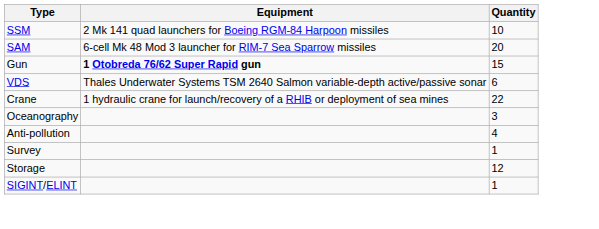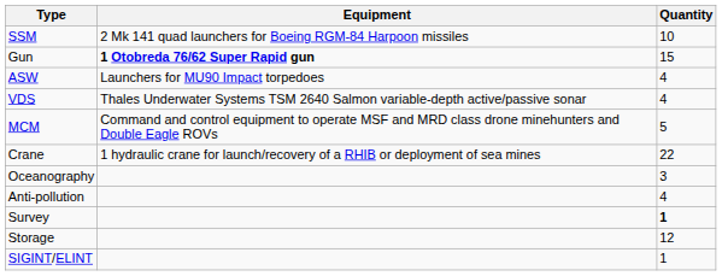- row: SAM | 6-cell Mk 48 Mod 3 launcher for RIM-7 Sea Sparrow missiles | 20
+ row: ASW | Launchers for MU90 Impact torpedoes | 4
VDS | Quantity: 6 -> 4
+ row: MCM | Command and control equipment to operate MSF and MRD class drone minehunters and Double Eagle ROVs | 5
Survey | Quantity: normal -> bold
